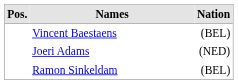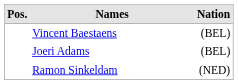Joeri Adams | Nation: (NED) -> (BEL)
Ramon Sinkeldam | Nation: (BEL) -> (NED)
